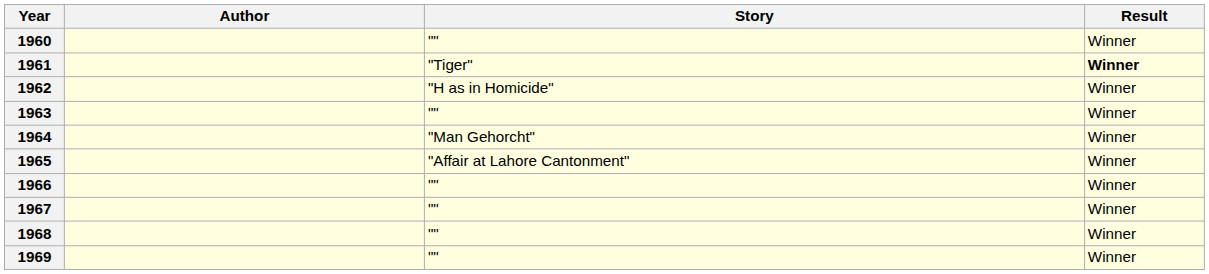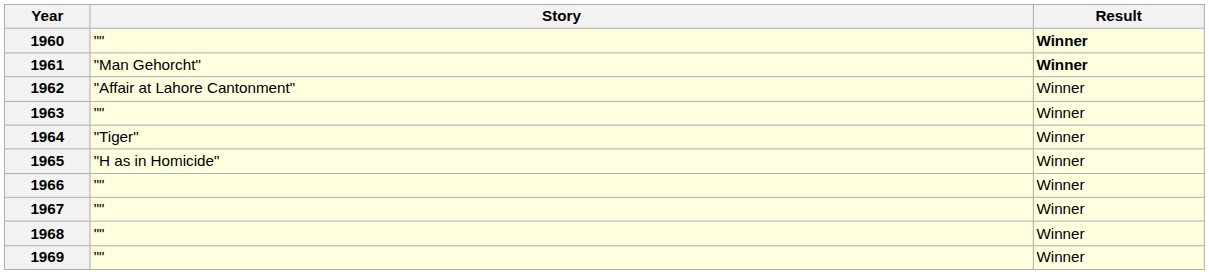- column: Author
1960 | Result: normal -> bold
1961 | Story: "Tiger" -> "Man Gehorcht"
1962 | Story: "H as in Homicide" -> "Affair at Lahore Cantonment"
1964 | Story: "Man Gehorcht" -> "Tiger"
1965 | Story: "Affair at Lahore Cantonment" -> "H as in Homicide"
